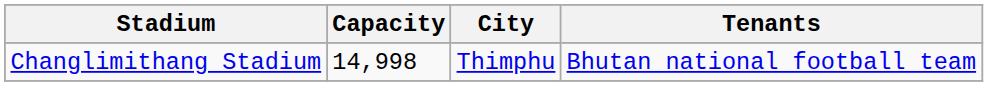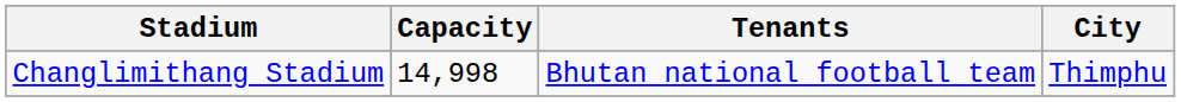columns swapped: City <-> Tenants
